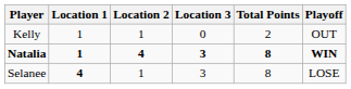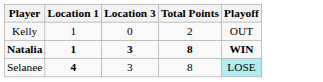- column: Location 2 | 1 | 4 | 1
Selanee | Playoff: no background -> paleturquoise background
